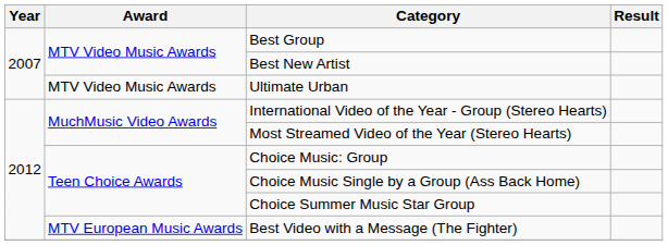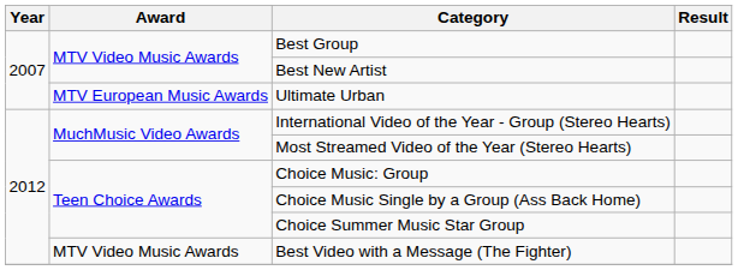Ultimate Urban | Award: MTV Video Music Awards -> MTV European Music Awards
Best Video with a Message (The Fighter) | Award: MTV European Music Awards -> MTV Video Music Awards
